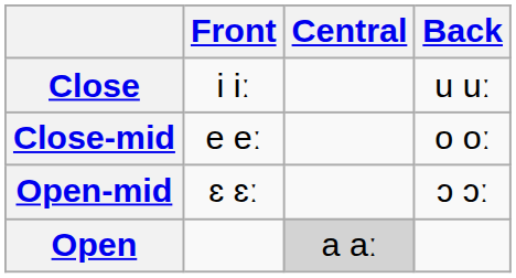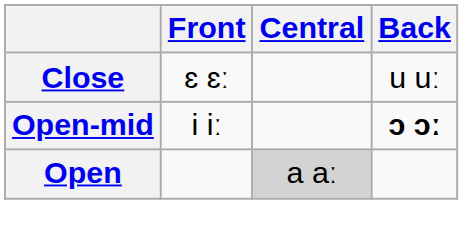Close | Front: i iː -> ɛ ɛː
- row: Close-mid | e eː | o oː
Open-mid | Front: ɛ ɛː -> i iː
Open-mid | Back: normal -> bold
